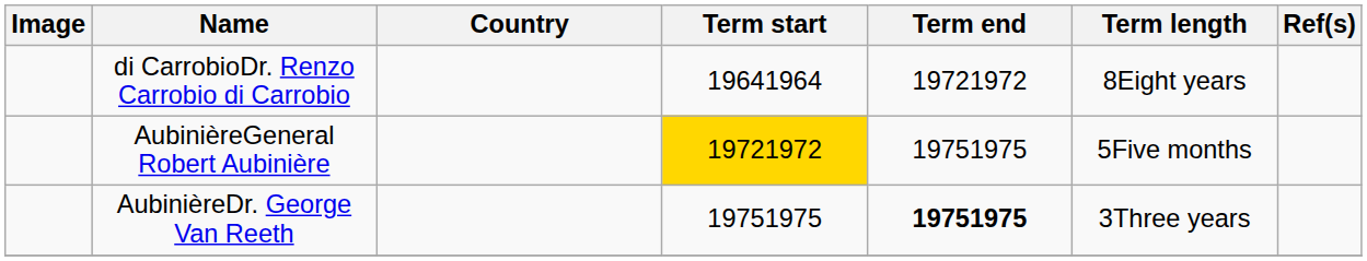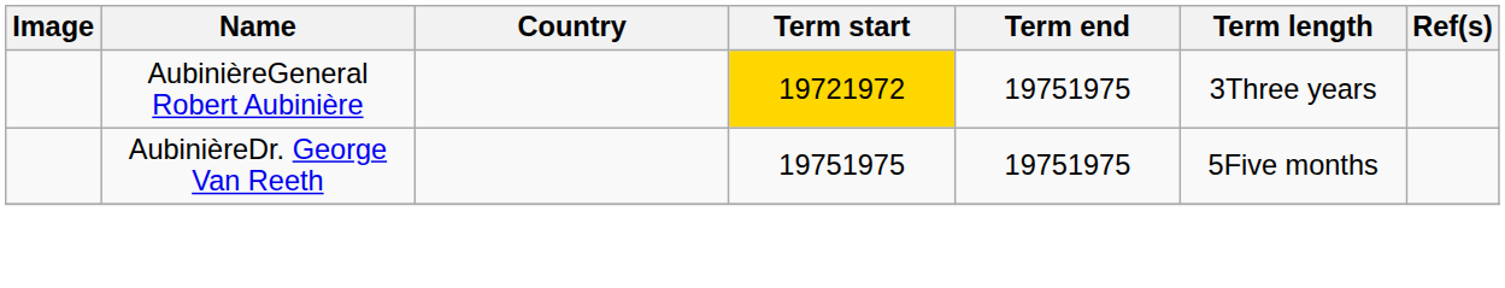- row: di CarrobioDr. Renzo Carrobio di Carrobio | 19641964 | 19721972 | 8Eight years
AubinièreGeneral Robert Aubinière | Term length: 5Five months -> 3Three years
AubinièreDr. George Van Reeth | Term end: bold -> normal
AubinièreDr. George Van Reeth | Term length: 3Three years -> 5Five months
